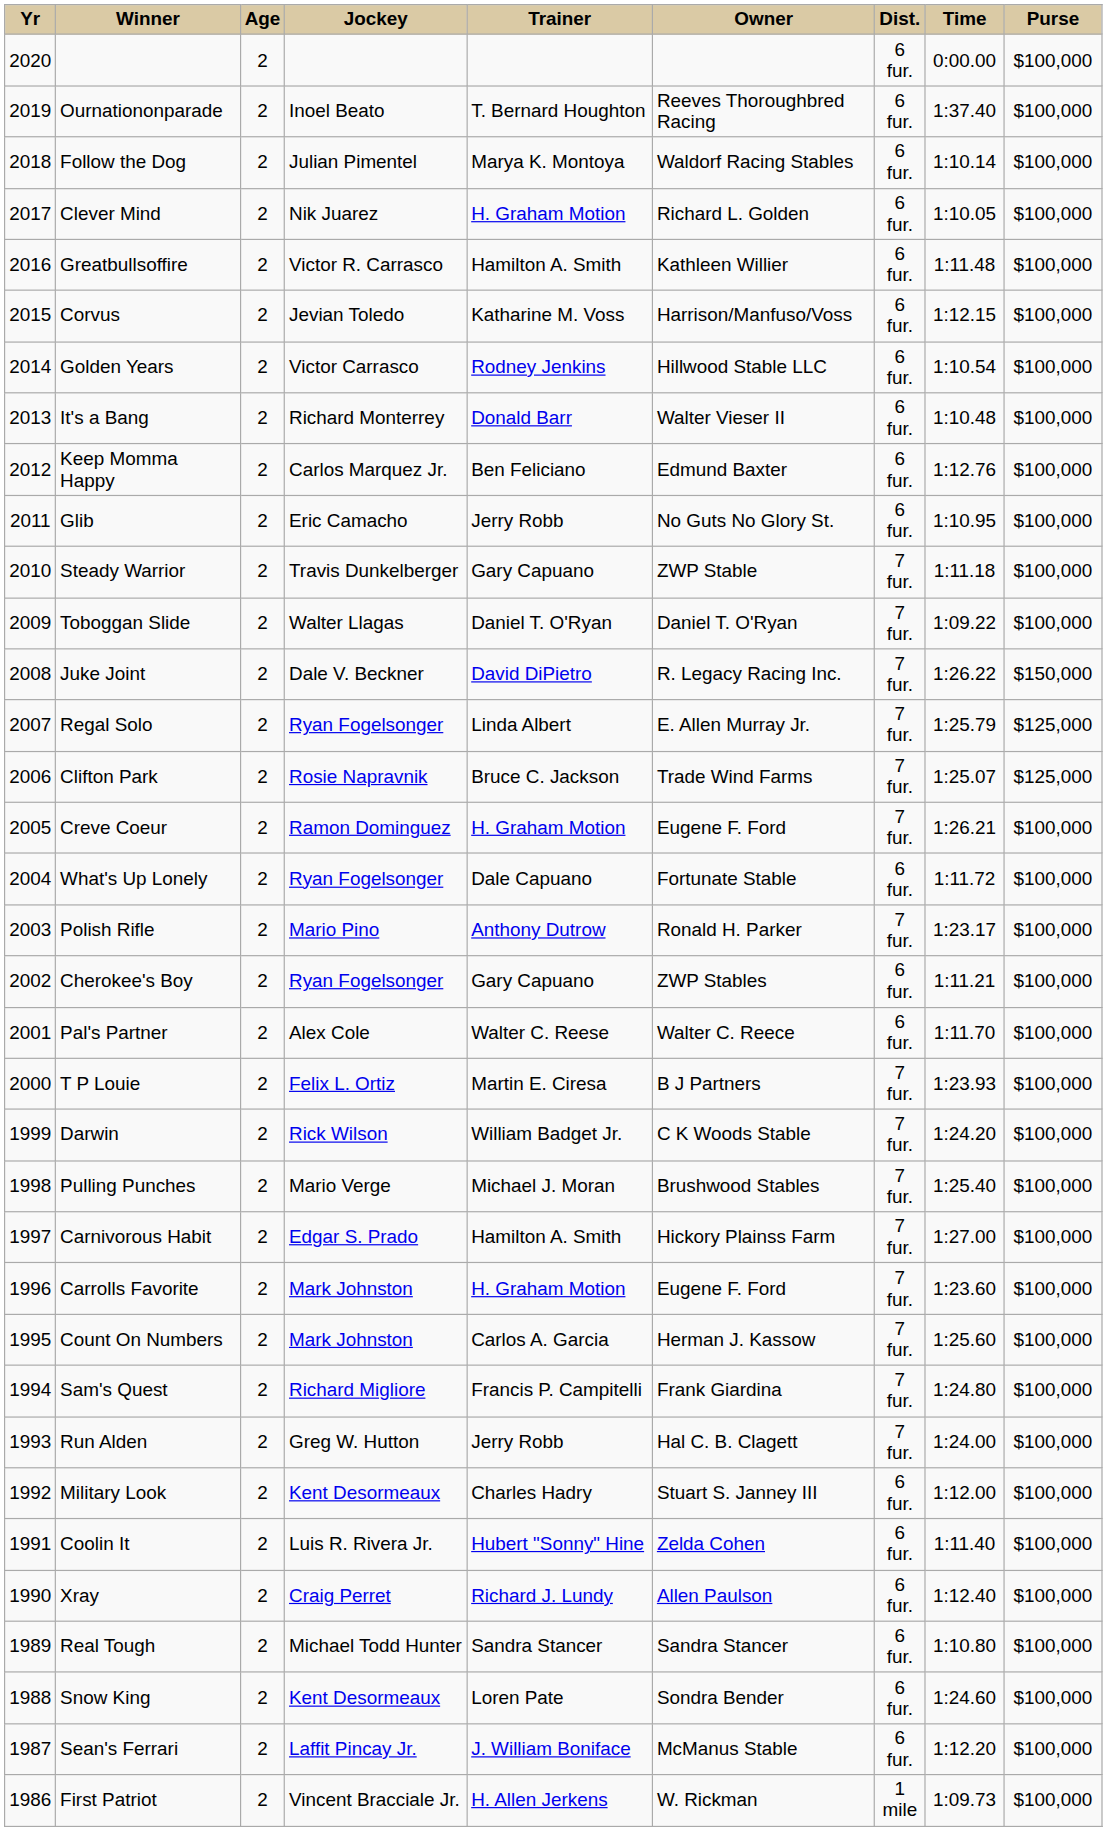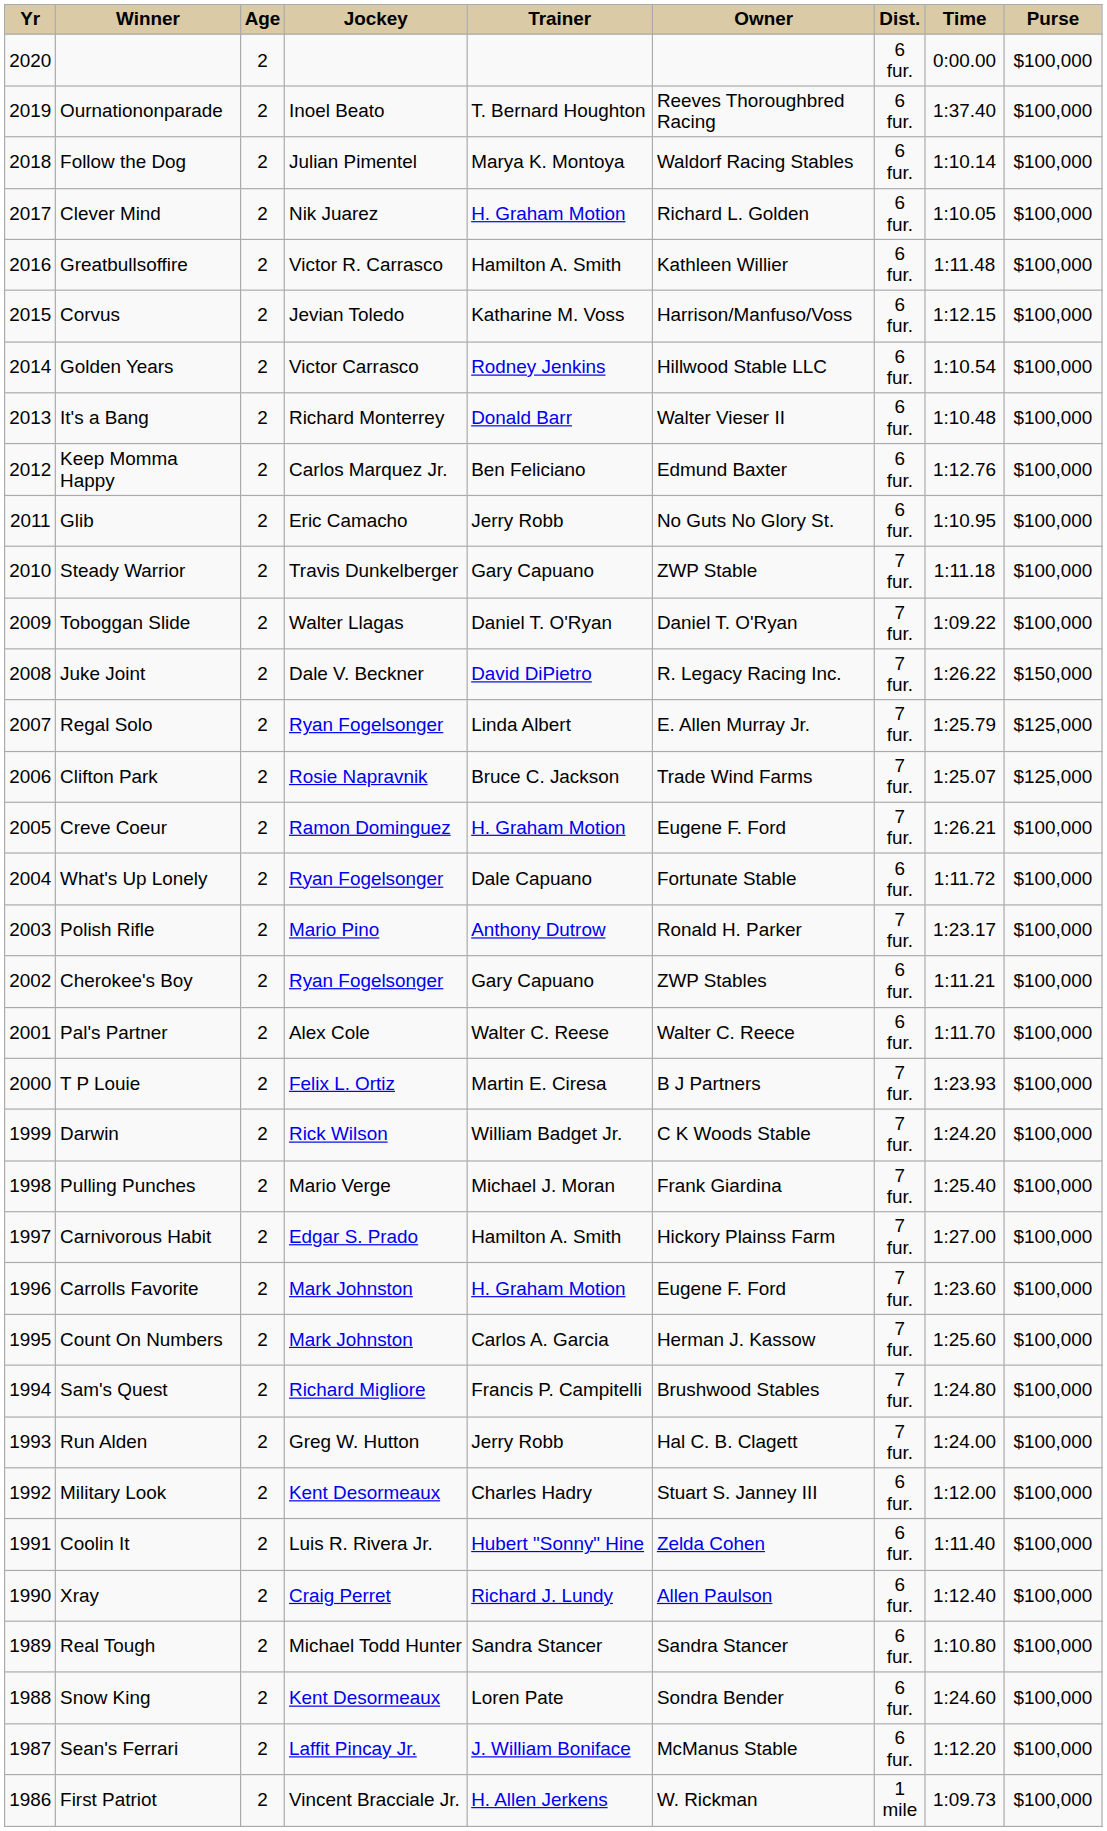Pulling Punches | Owner: Brushwood Stables -> Frank Giardina
Sam's Quest | Owner: Frank Giardina -> Brushwood Stables
